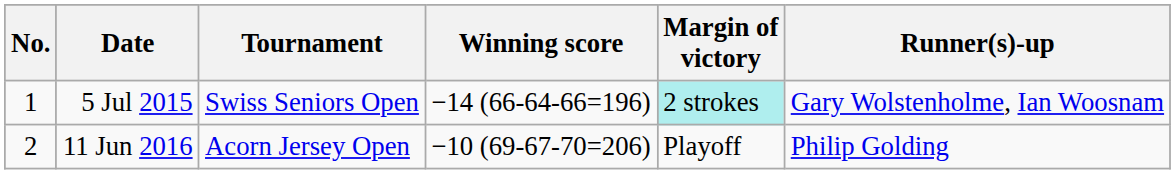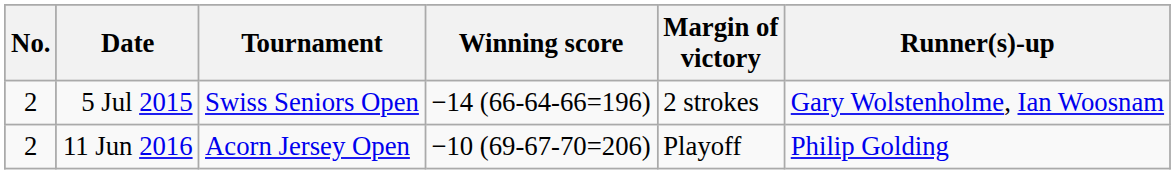5 Jul 2015 | No.: 1 -> 2
5 Jul 2015 | Margin of victory: paleturquoise background -> no background
